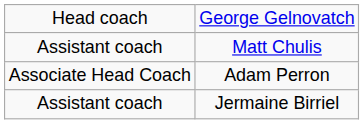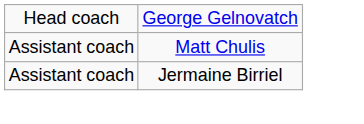- row: Associate Head Coach | Adam Perron
